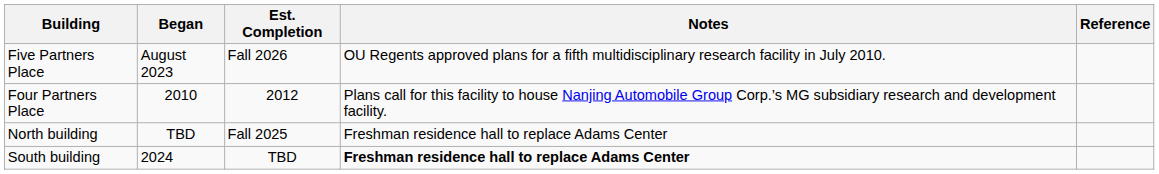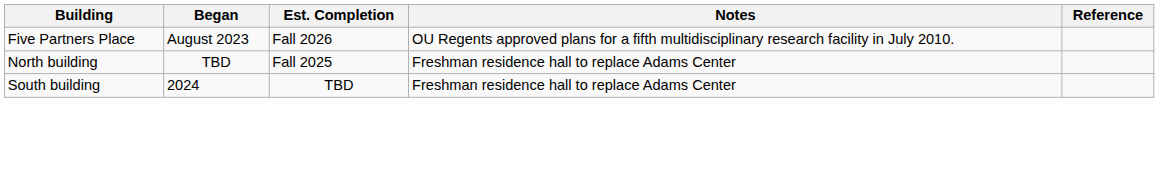- row: Four Partners Place | 2010 | 2012 | Plans call for this facility to house Nanjing Automobile Group Corp.’s MG subsidiary research and development facility.
South building | Notes: bold -> normal
